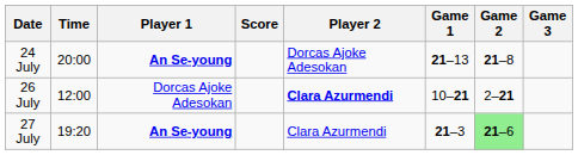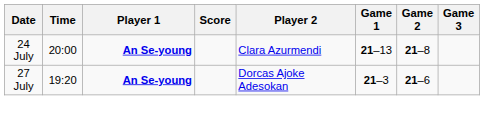24 July | Player 2: Dorcas Ajoke Adesokan -> Clara Azurmendi
- row: 26 July | 12:00 | Dorcas Ajoke Adesokan | Clara Azurmendi | 10–21 | 2–21
27 July | Player 2: Clara Azurmendi -> Dorcas Ajoke Adesokan
27 July | Game 2: lightgreen background -> no background
